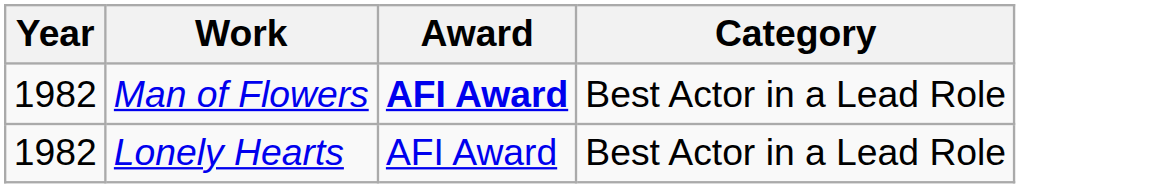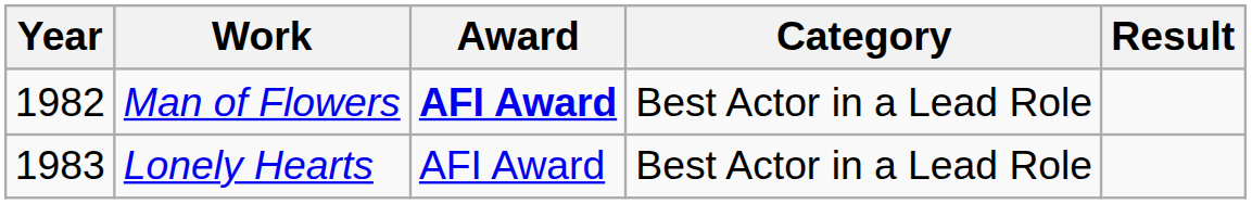+ column: Result
Lonely Hearts | Year: 1982 -> 1983
